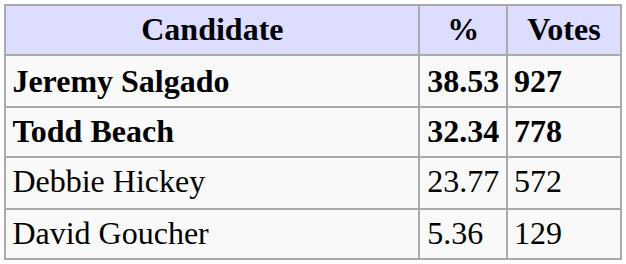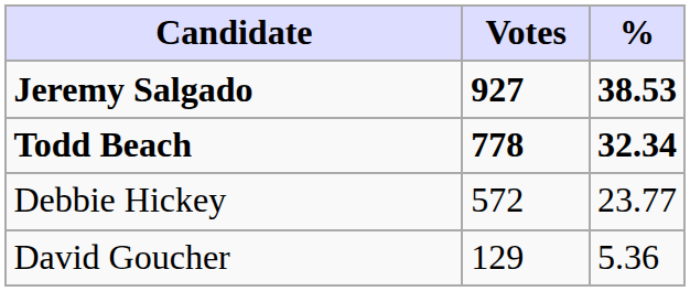columns swapped: Votes <-> %
